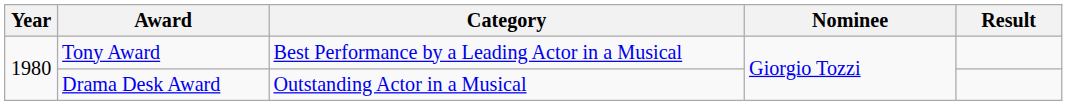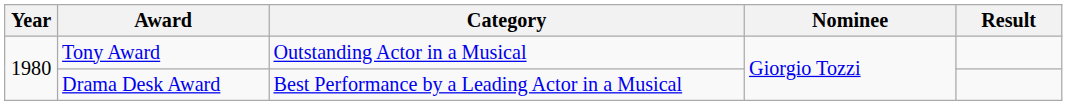Tony Award | Category: Best Performance by a Leading Actor in a Musical -> Outstanding Actor in a Musical
Drama Desk Award | Category: Outstanding Actor in a Musical -> Best Performance by a Leading Actor in a Musical
